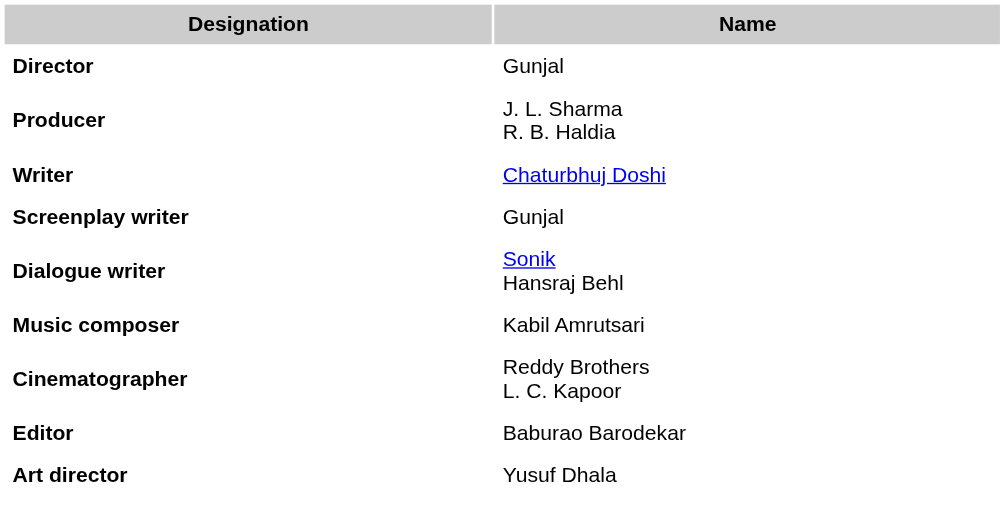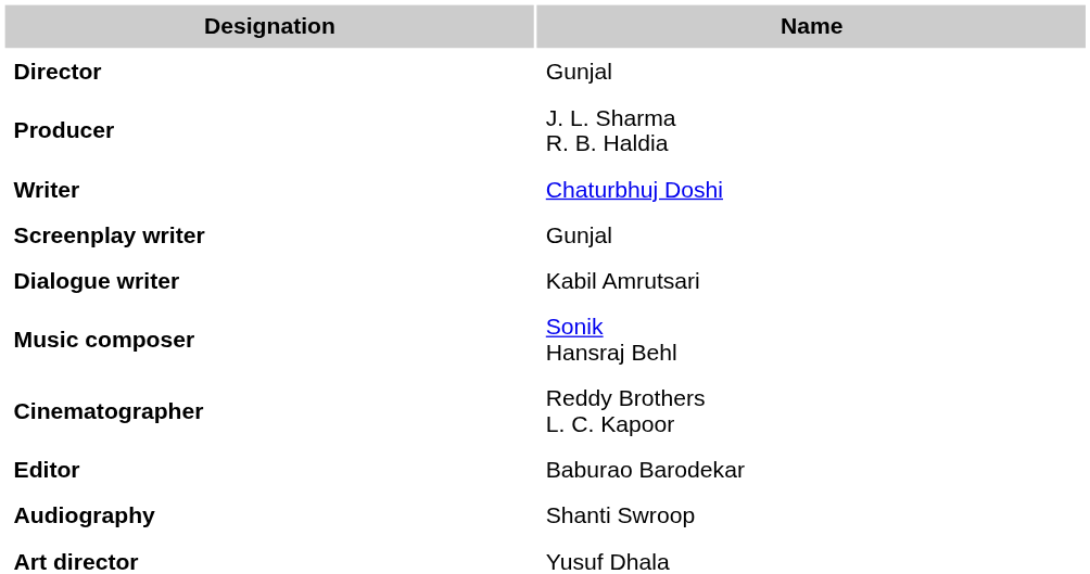Dialogue writer | Name: Sonik Hansraj Behl -> Kabil Amrutsari
Music composer | Name: Kabil Amrutsari -> Sonik Hansraj Behl
+ row: Audiography | Shanti Swroop
